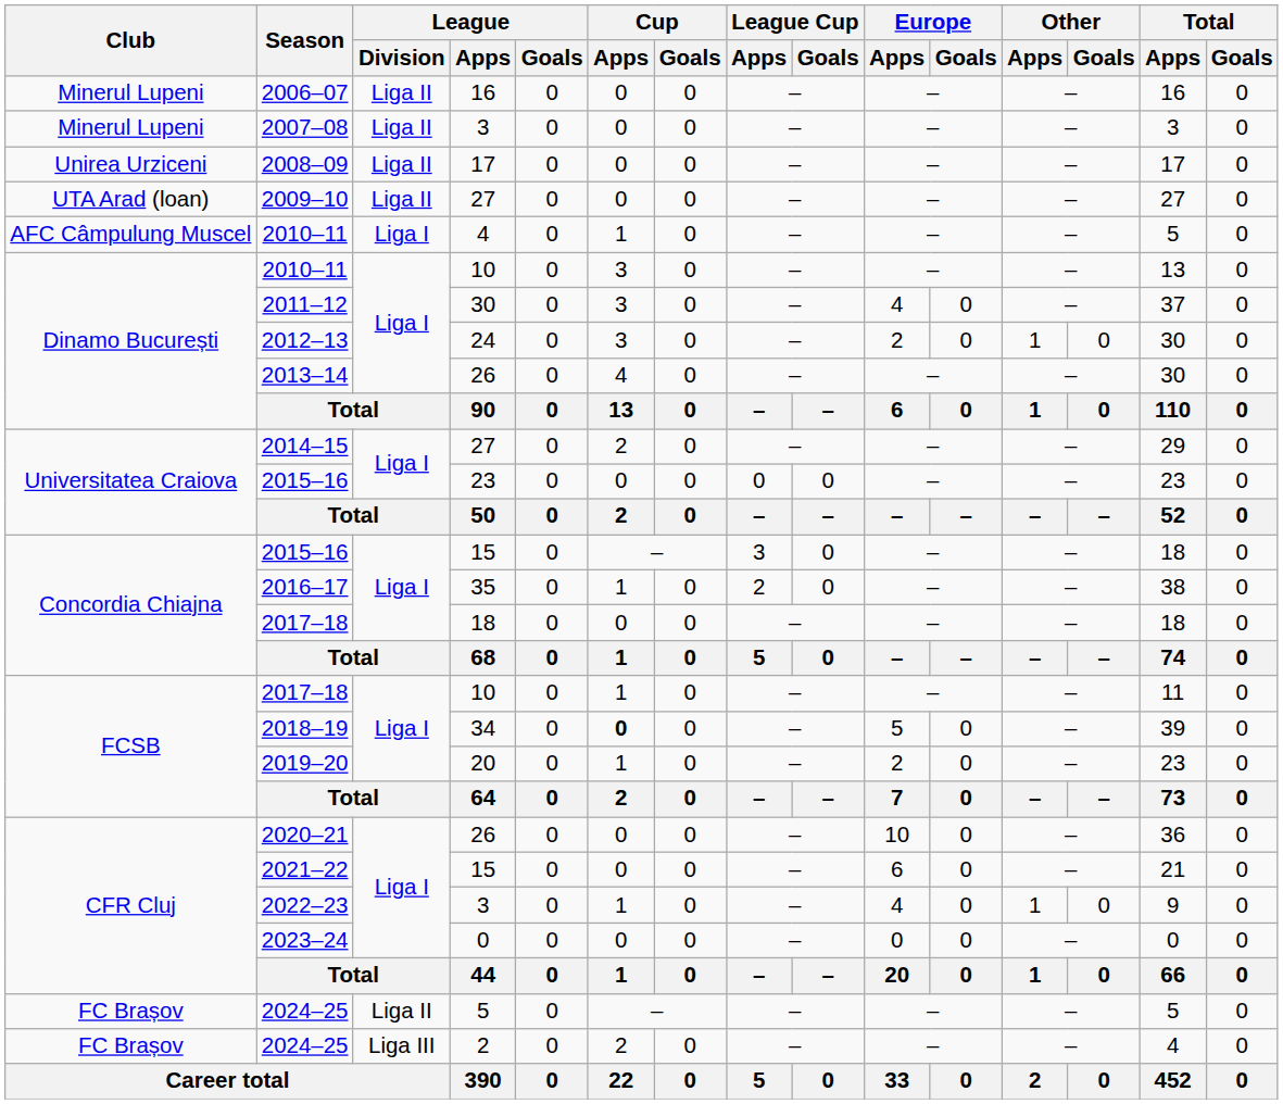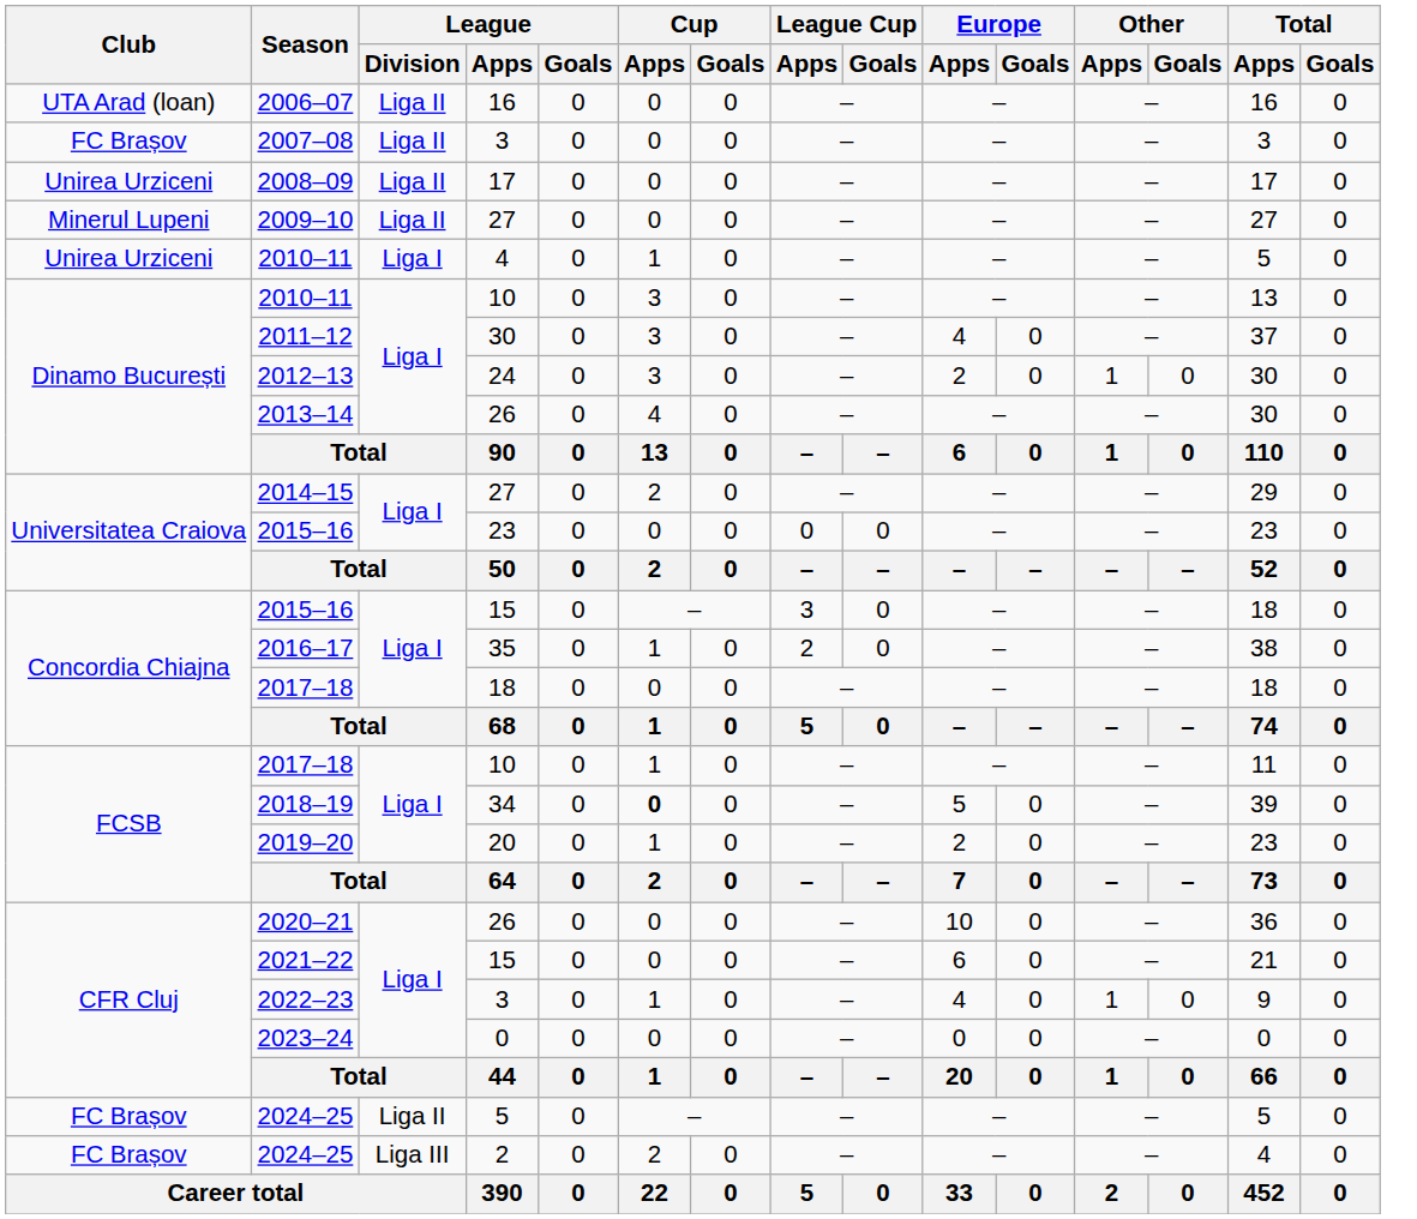2006–07 | Club: Minerul Lupeni -> UTA Arad (loan)
2007–08 | Club: Minerul Lupeni -> FC Brașov
2009–10 | Club: UTA Arad (loan) -> Minerul Lupeni
2010–11 / 4 | Club: AFC Câmpulung Muscel -> Unirea Urziceni
